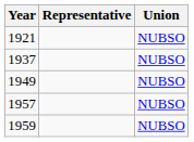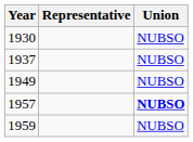- row: 1921 | NUBSO
+ row: 1930 | NUBSO
1957 | Union: normal -> bold
